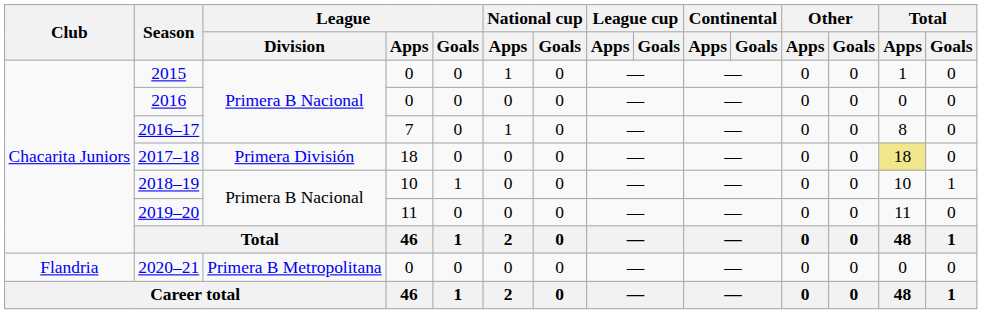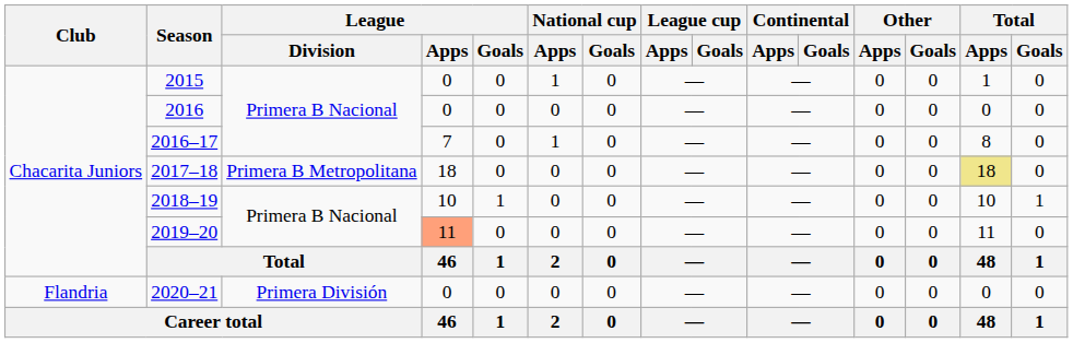2017–18 | League / Division: Primera División -> Primera B Metropolitana
2019–20 | League / Apps: no background -> lightsalmon background
2020–21 | League / Division: Primera B Metropolitana -> Primera División
